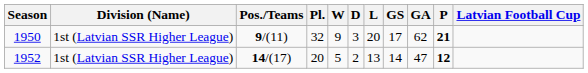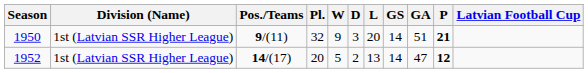1950 | GS: 17 -> 14
1950 | GA: 62 -> 51
